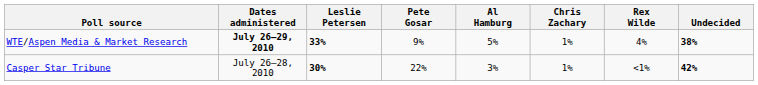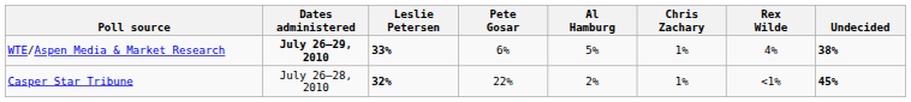WTE/Aspen Media & Market Research | Pete Gosar: 9% -> 6%
Casper Star Tribune | Leslie Petersen: 30% -> 32%
Casper Star Tribune | Al Hamburg: 3% -> 2%
Casper Star Tribune | Undecided: 42% -> 45%
